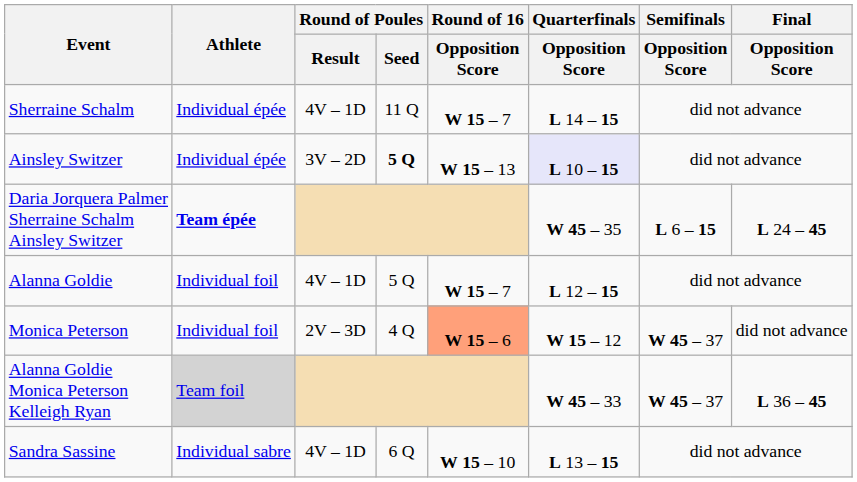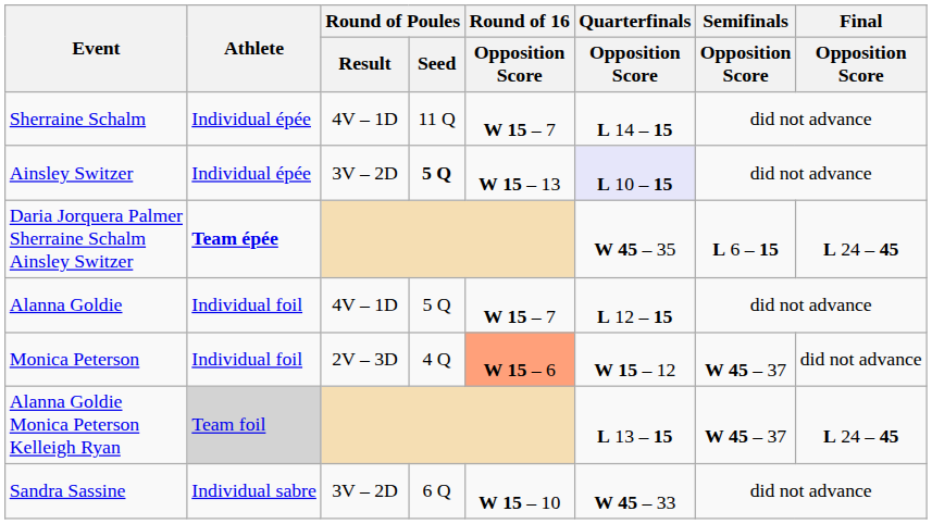Alanna Goldie Monica Peterson Kelleigh Ryan | Quarterfinals / Opposition Score: W 45 – 33 -> L 13 – 15
Alanna Goldie Monica Peterson Kelleigh Ryan | Final / Opposition Score: L 36 – 45 -> L 24 – 45
Sandra Sassine | Round of Poules / Result: 4V – 1D -> 3V – 2D
Sandra Sassine | Quarterfinals / Opposition Score: L 13 – 15 -> W 45 – 33
